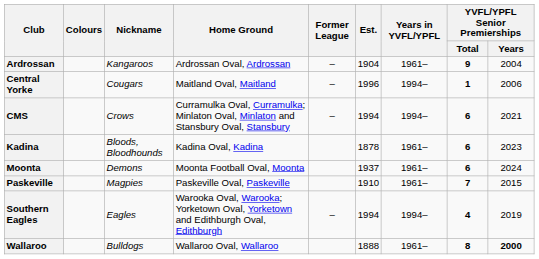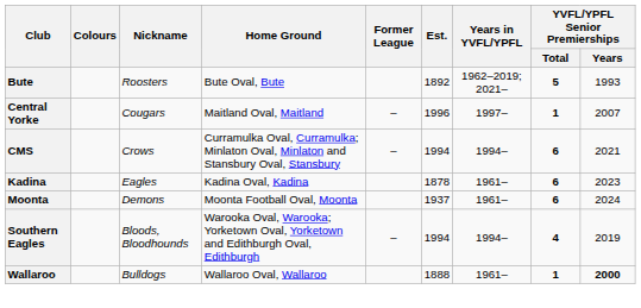- row: Ardrossan | Kangaroos | Ardrossan Oval, Ardrossan | – | 1904 | 1961– | 9 | 2004
+ row: Bute | Roosters | Bute Oval, Bute | 1892 | 1962–2019; 2021– | 5 | 1993
Central Yorke | Years in YVFL/YPFL: 1994– -> 1997–
Central Yorke | YVFL/YPFL Senior Premierships / Years: 2006 -> 2007
Kadina | Nickname: Bloods, Bloodhounds -> Eagles
- row: Paskeville | Magpies | Paskeville Oval, Paskeville | 1910 | 1961– | 7 | 2015
Southern Eagles | Nickname: Eagles -> Bloods, Bloodhounds
Wallaroo | YVFL/YPFL Senior Premierships / Total: 8 -> 1
